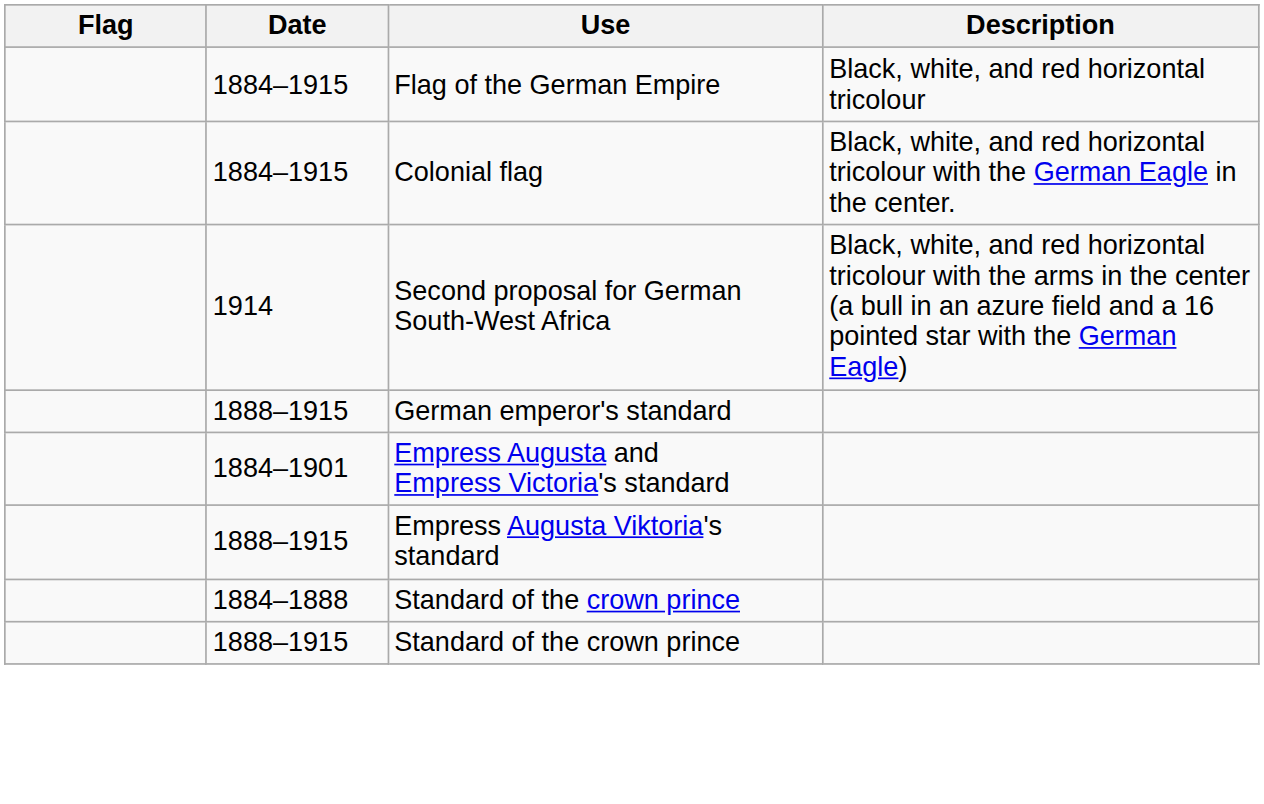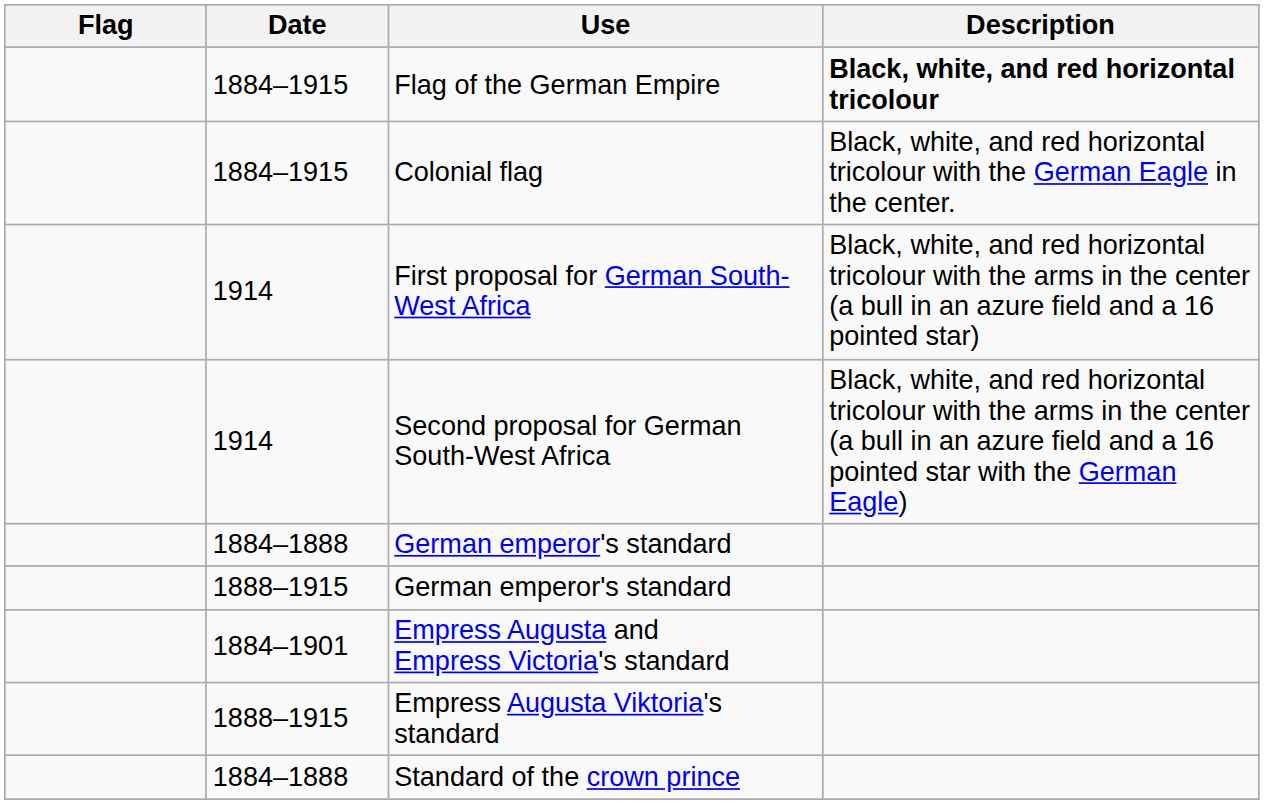Flag of the German Empire | Description: normal -> bold
+ row: 1914 | First proposal for German South-West Africa | Black, white, and red horizontal tricolour with the arms in the center (a bull in an azure field and a 16 pointed star)
+ row: 1884–1888 | German emperor's standard
- row: 1888–1915 | Standard of the crown prince
